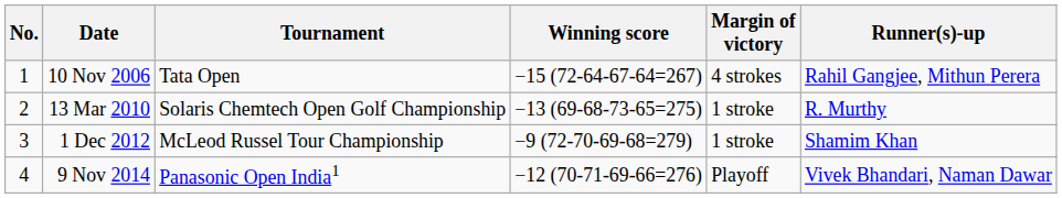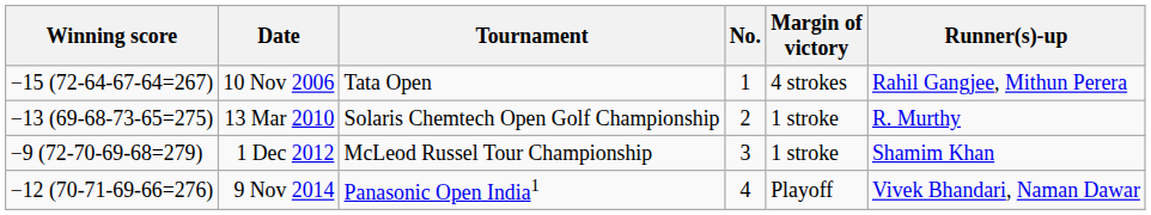columns swapped: No. <-> Winning score
